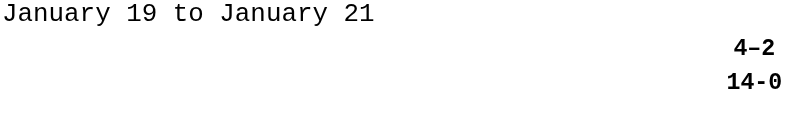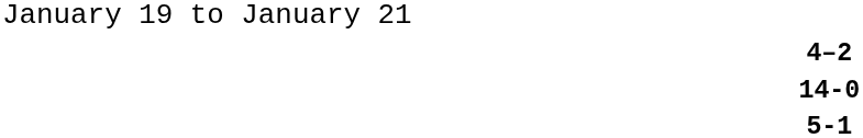+ row: 5-1
